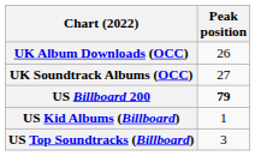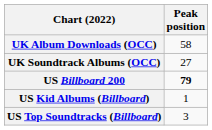UK Album Downloads (OCC) | Peak position: 26 -> 58
